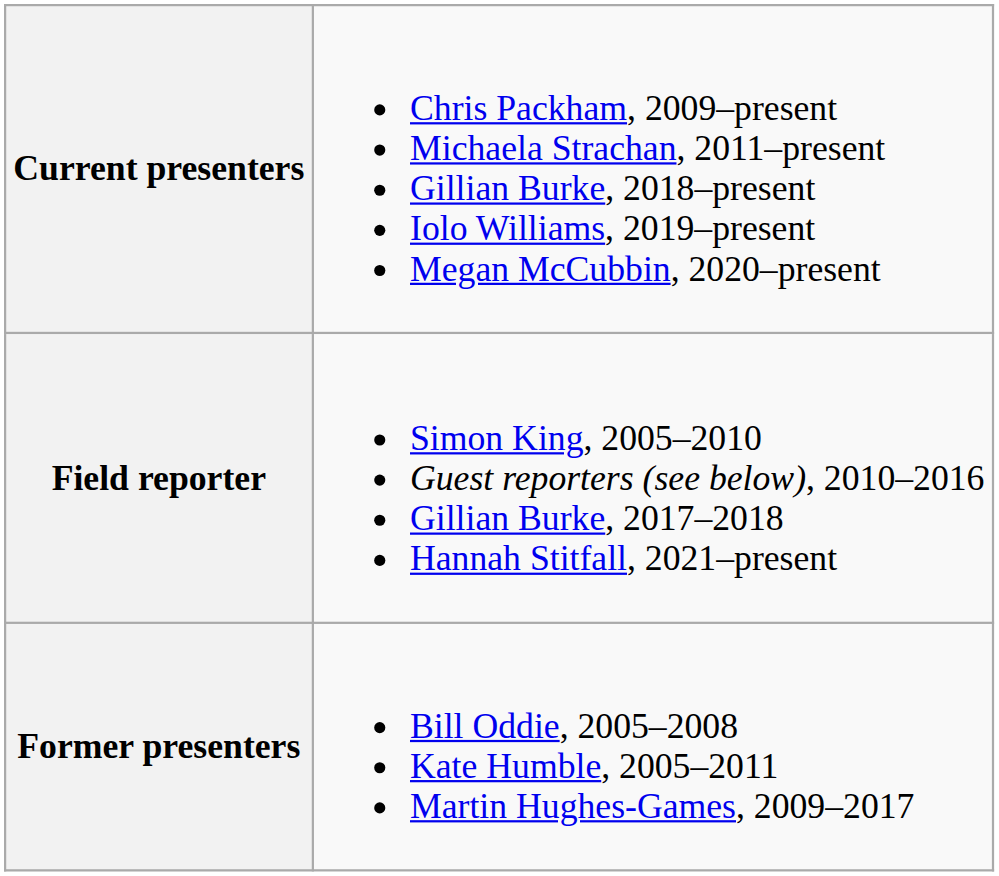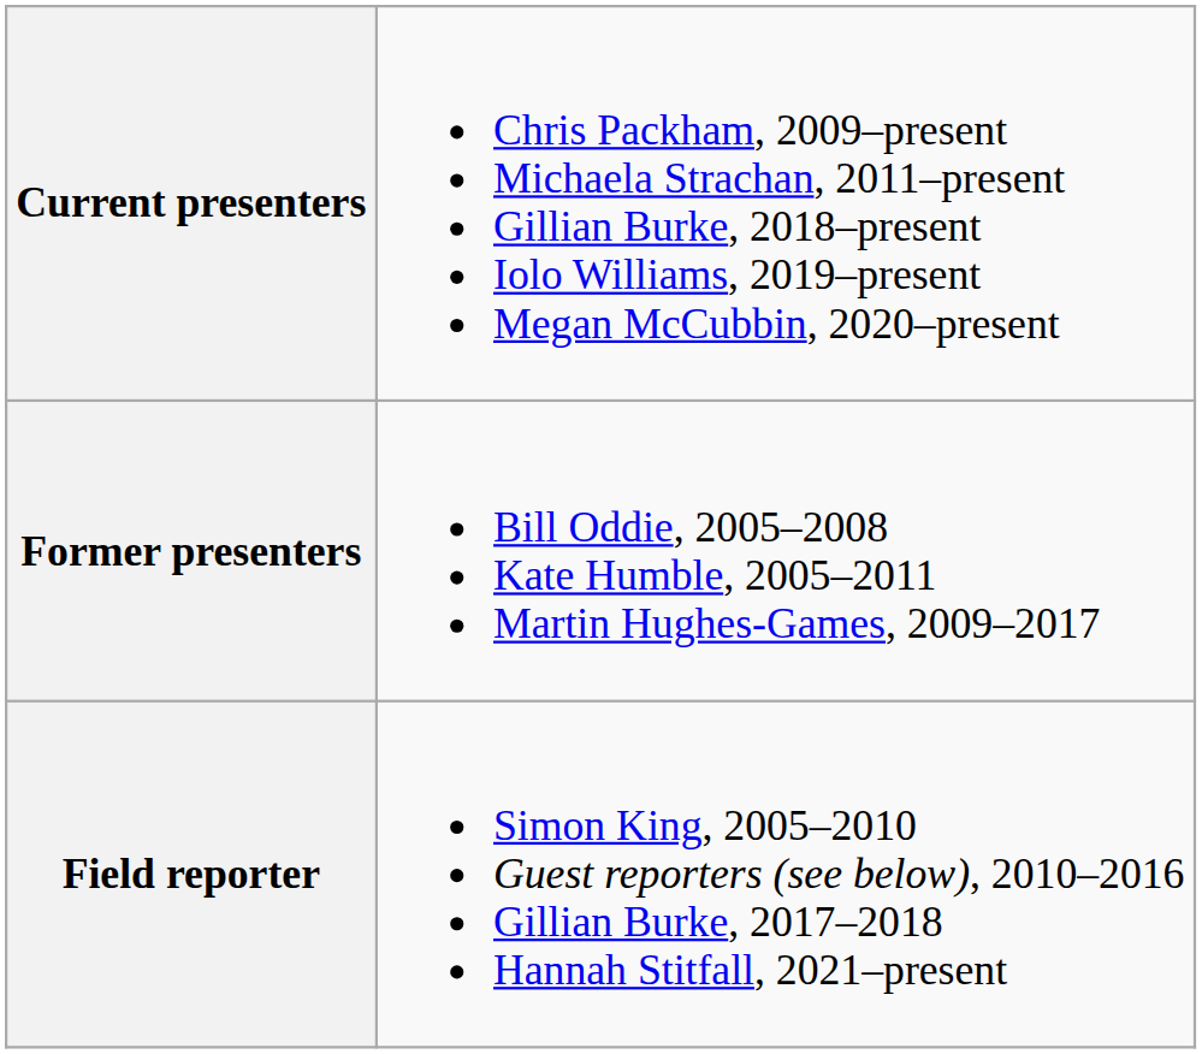rows swapped: Former presenters <-> Field reporter
